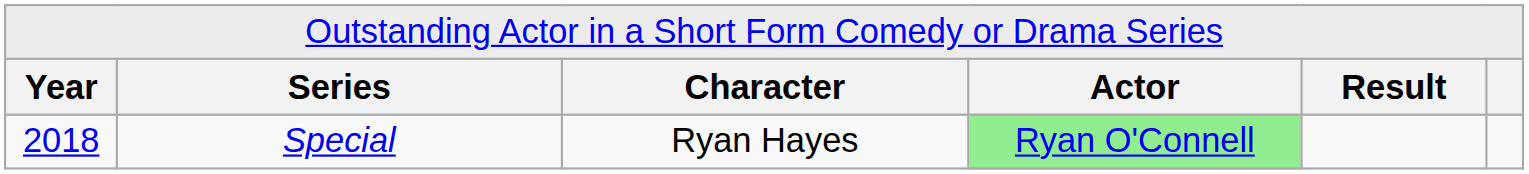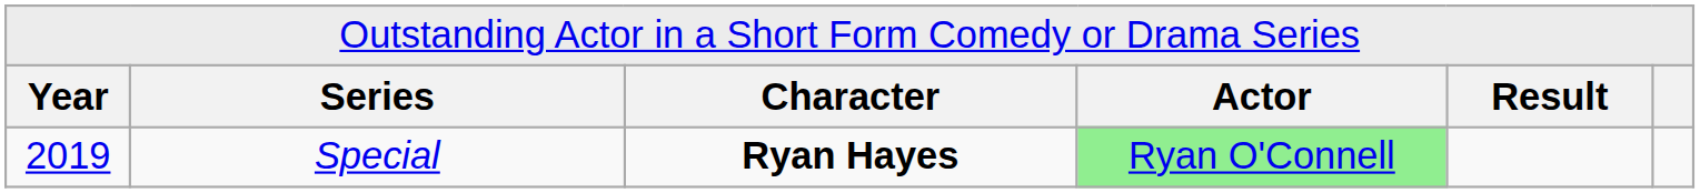Special | column 1: 2018 -> 2019
Special | column 3: normal -> bold
